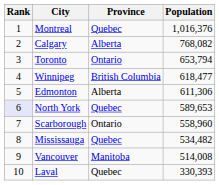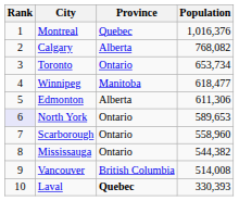Toronto | Population: 653,794 -> 653,734
Winnipeg | Province: British Columbia -> Manitoba
North York | Province: Quebec -> Ontario
Mississauga | Province: Quebec -> Ontario
Mississauga | Population: 534,482 -> 544,382
Vancouver | Province: Manitoba -> British Columbia
Laval | Province: normal -> bold
